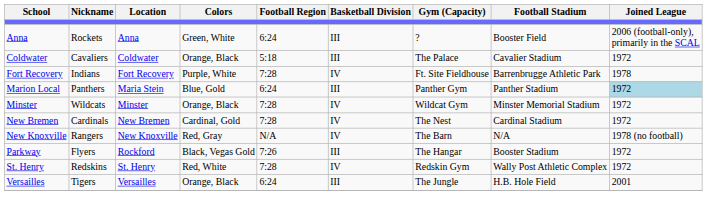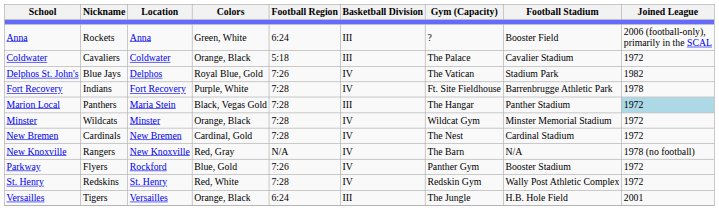+ row: Delphos St. John's | Blue Jays | Delphos | Royal Blue, Gold | 7:26 | IV | The Vatican | Stadium Park | 1982
Marion Local | Colors: Blue, Gold -> Black, Vegas Gold
Marion Local | Football Region: 6:24 -> 7:28
Marion Local | Gym (Capacity): Panther Gym -> The Hangar
Parkway | Colors: Black, Vegas Gold -> Blue, Gold
Parkway | Basketball Division: III -> IV
Parkway | Gym (Capacity): The Hangar -> Panther Gym
